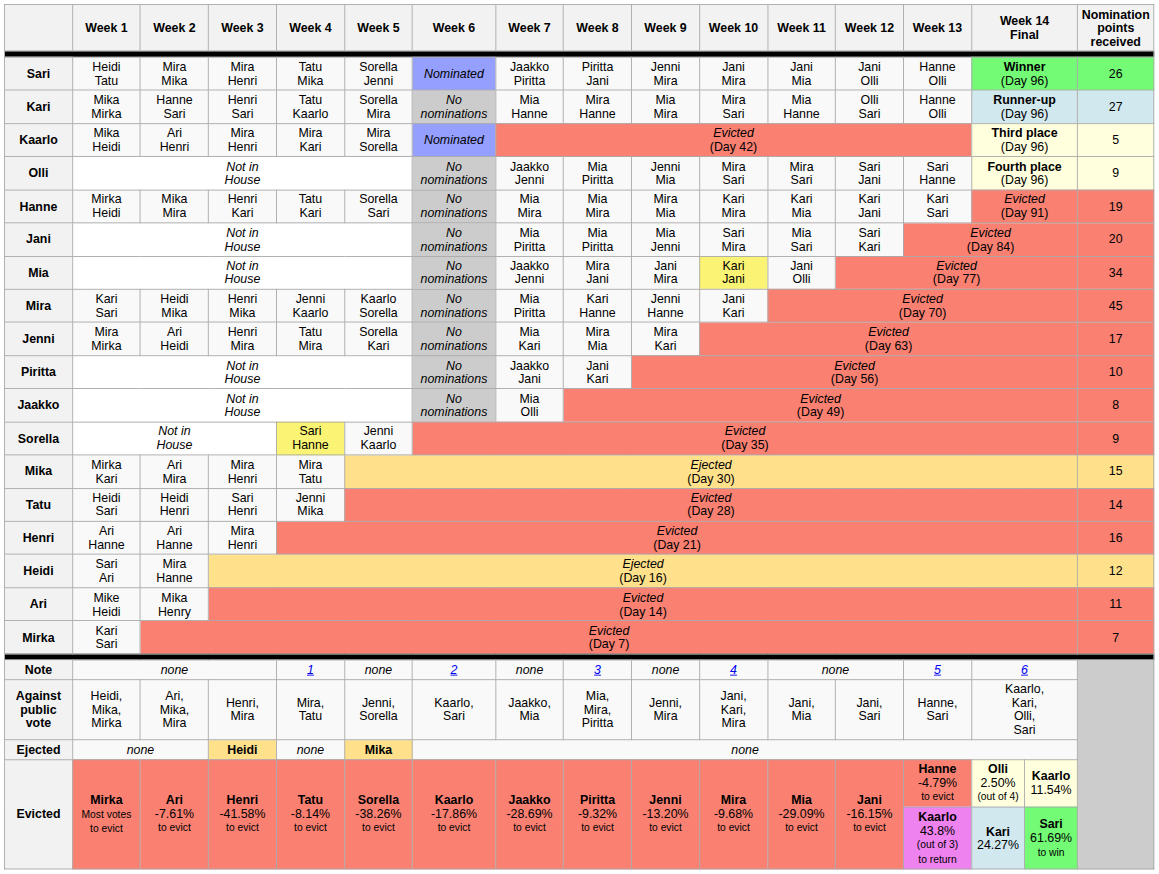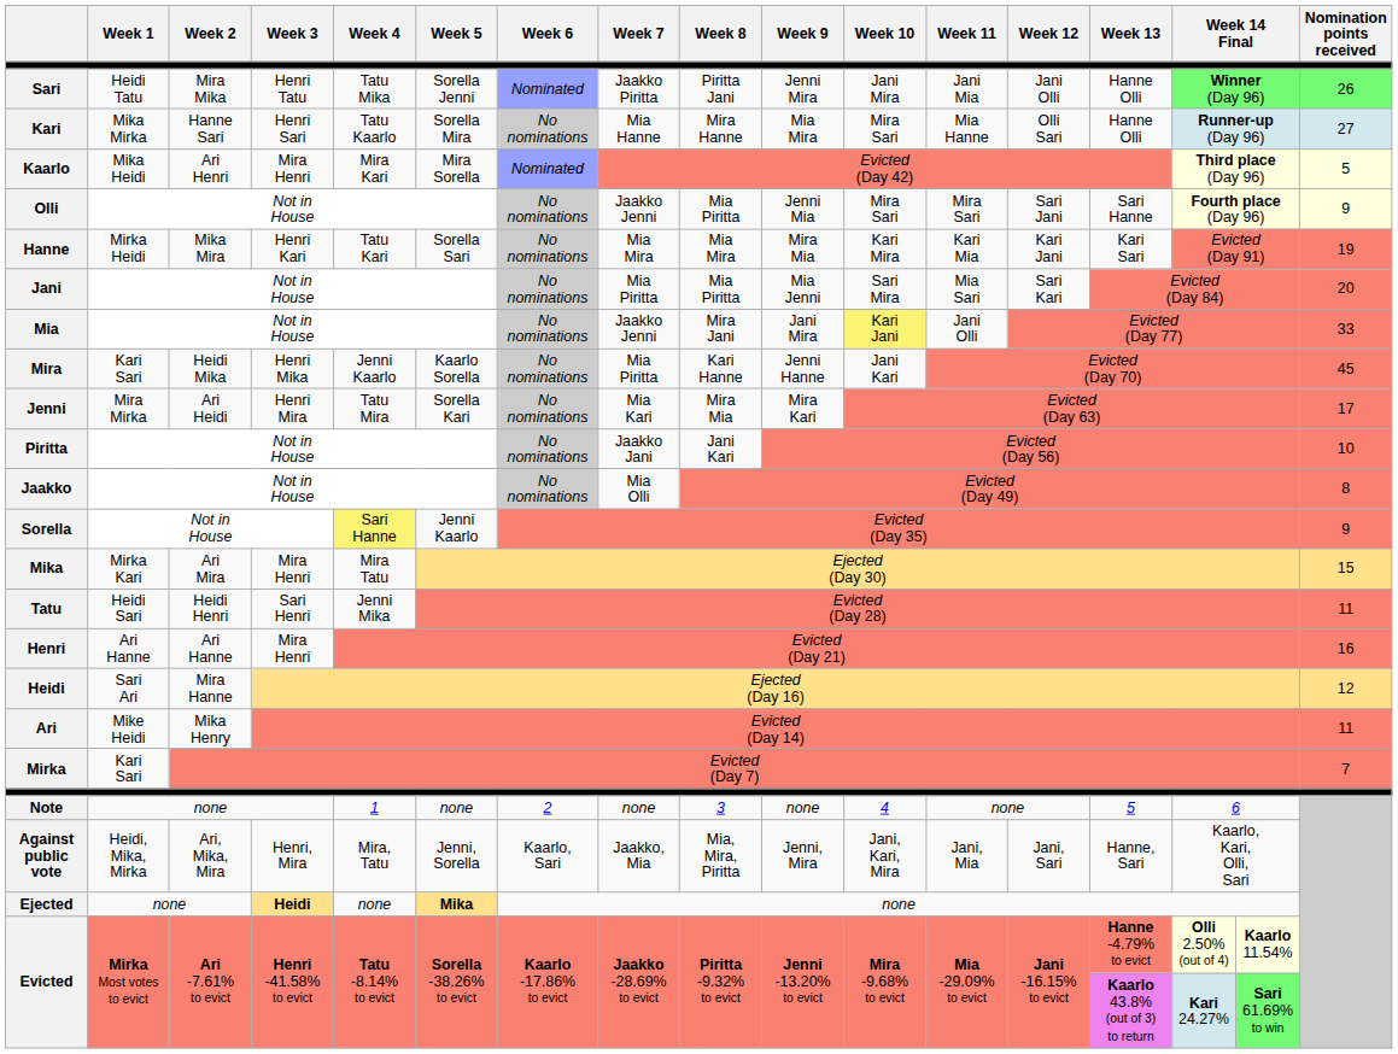Sari | Week 3: Mira Henri -> Henri Tatu
Mia | Nomination points received: 34 -> 33
Tatu | Nomination points received: 14 -> 11
